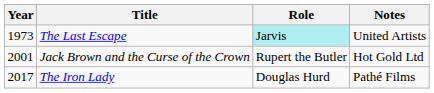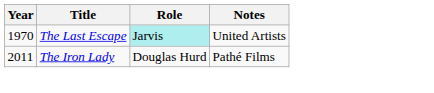The Last Escape | Year: 1973 -> 1970
- row: 2001 | Jack Brown and the Curse of the Crown | Rupert the Butler | Hot Gold Ltd
The Iron Lady | Year: 2017 -> 2011
